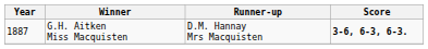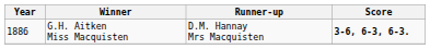G.H. Aitken Miss Macquisten | Year: 1887 -> 1886
